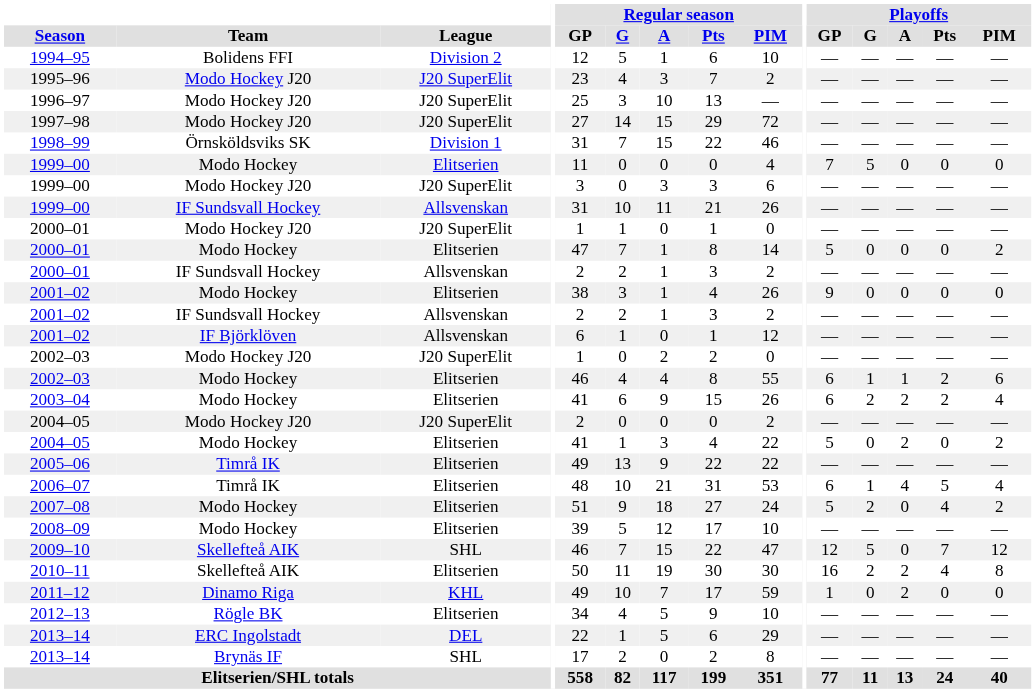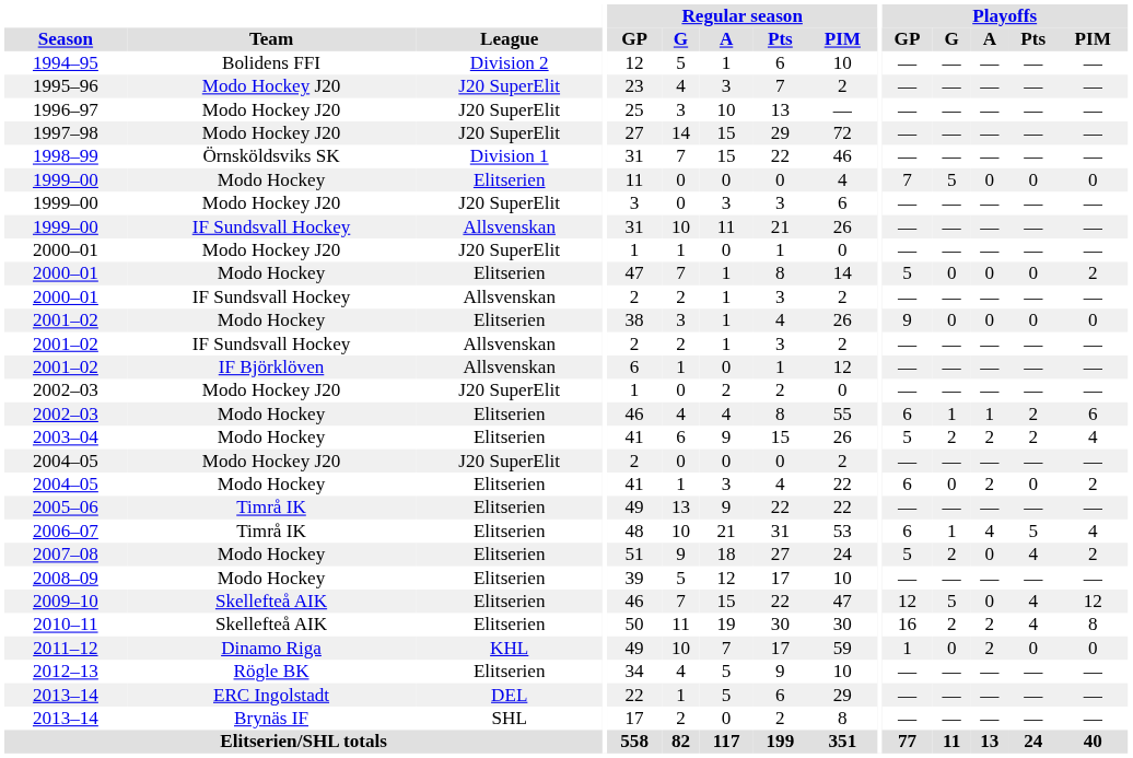2003–04 | Playoffs / GP: 6 -> 5
2004–05 / Modo Hockey | Playoffs / GP: 5 -> 6
2009–10 | League: SHL -> Elitserien
2009–10 | Playoffs / Pts: 7 -> 4
